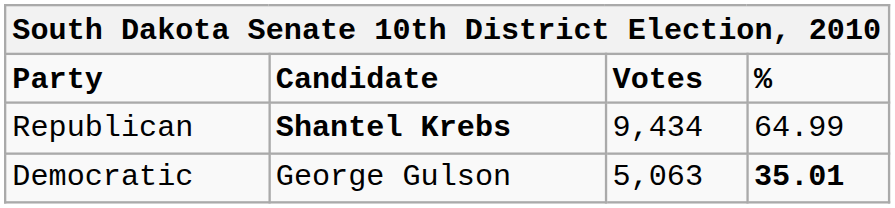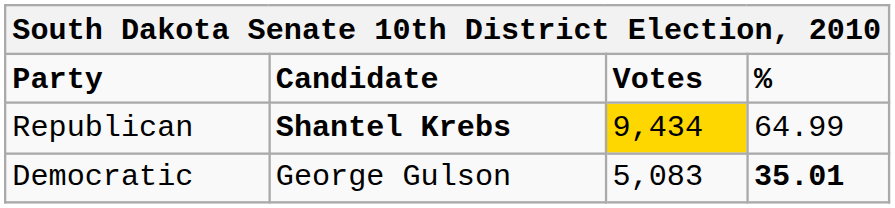Republican | Votes: no background -> gold background
Democratic | Votes: 5,063 -> 5,083
